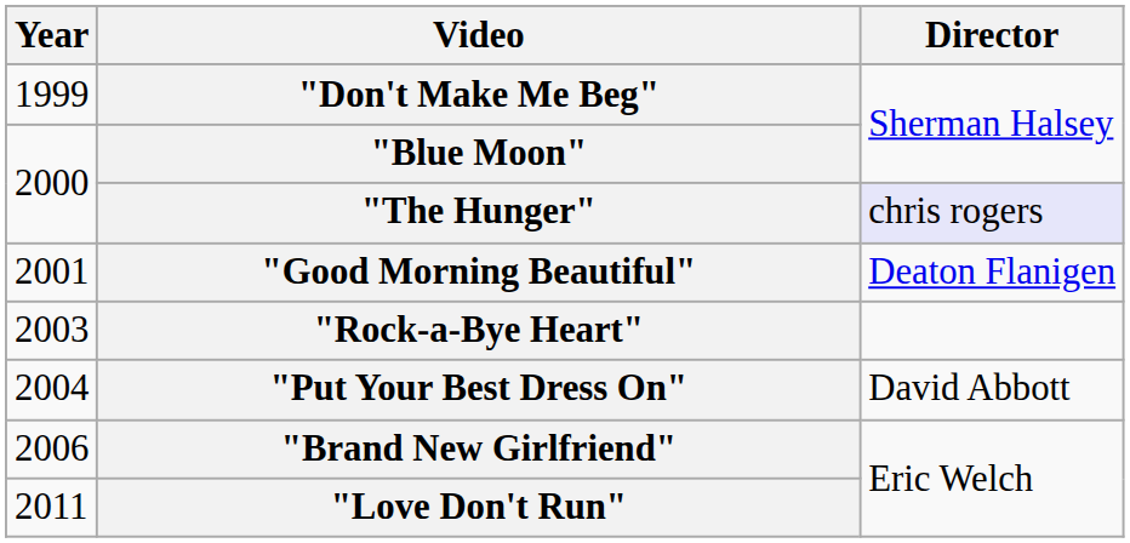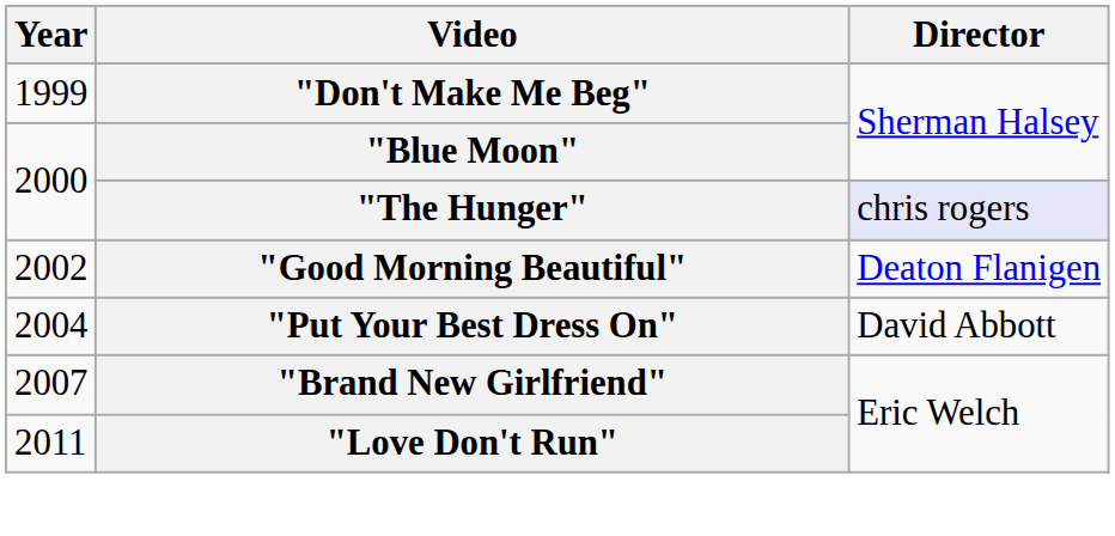"Good Morning Beautiful" | Year: 2001 -> 2002
- row: 2003 | "Rock-a-Bye Heart"
"Brand New Girlfriend" | Year: 2006 -> 2007
